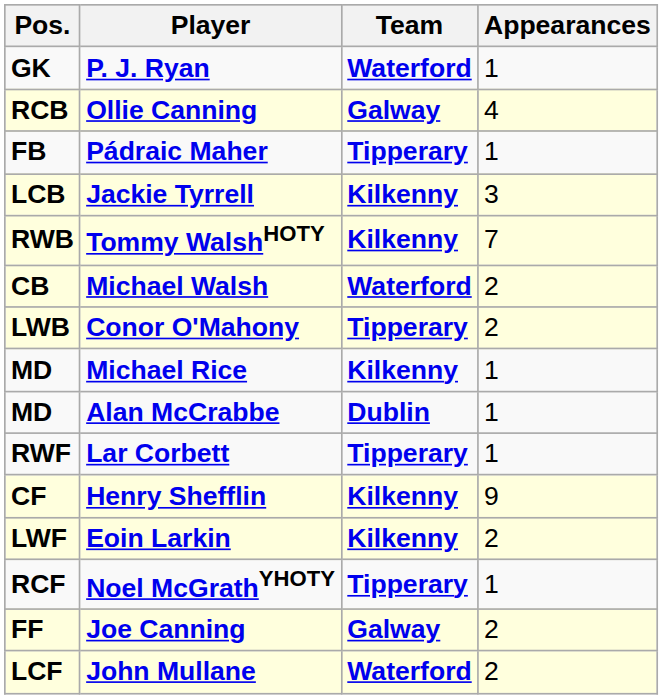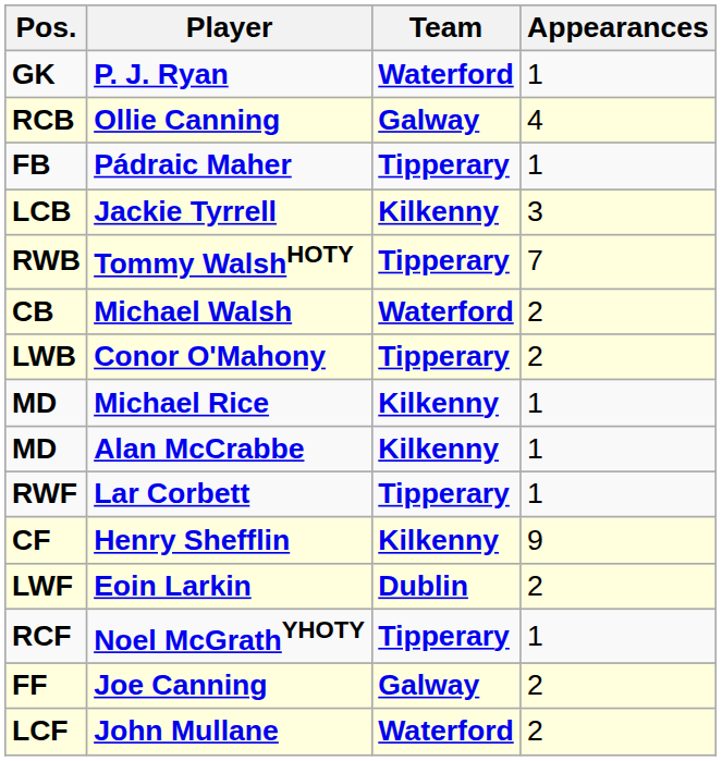Tommy WalshHOTY | Team: Kilkenny -> Tipperary
Alan McCrabbe | Team: Dublin -> Kilkenny
Eoin Larkin | Team: Kilkenny -> Dublin
